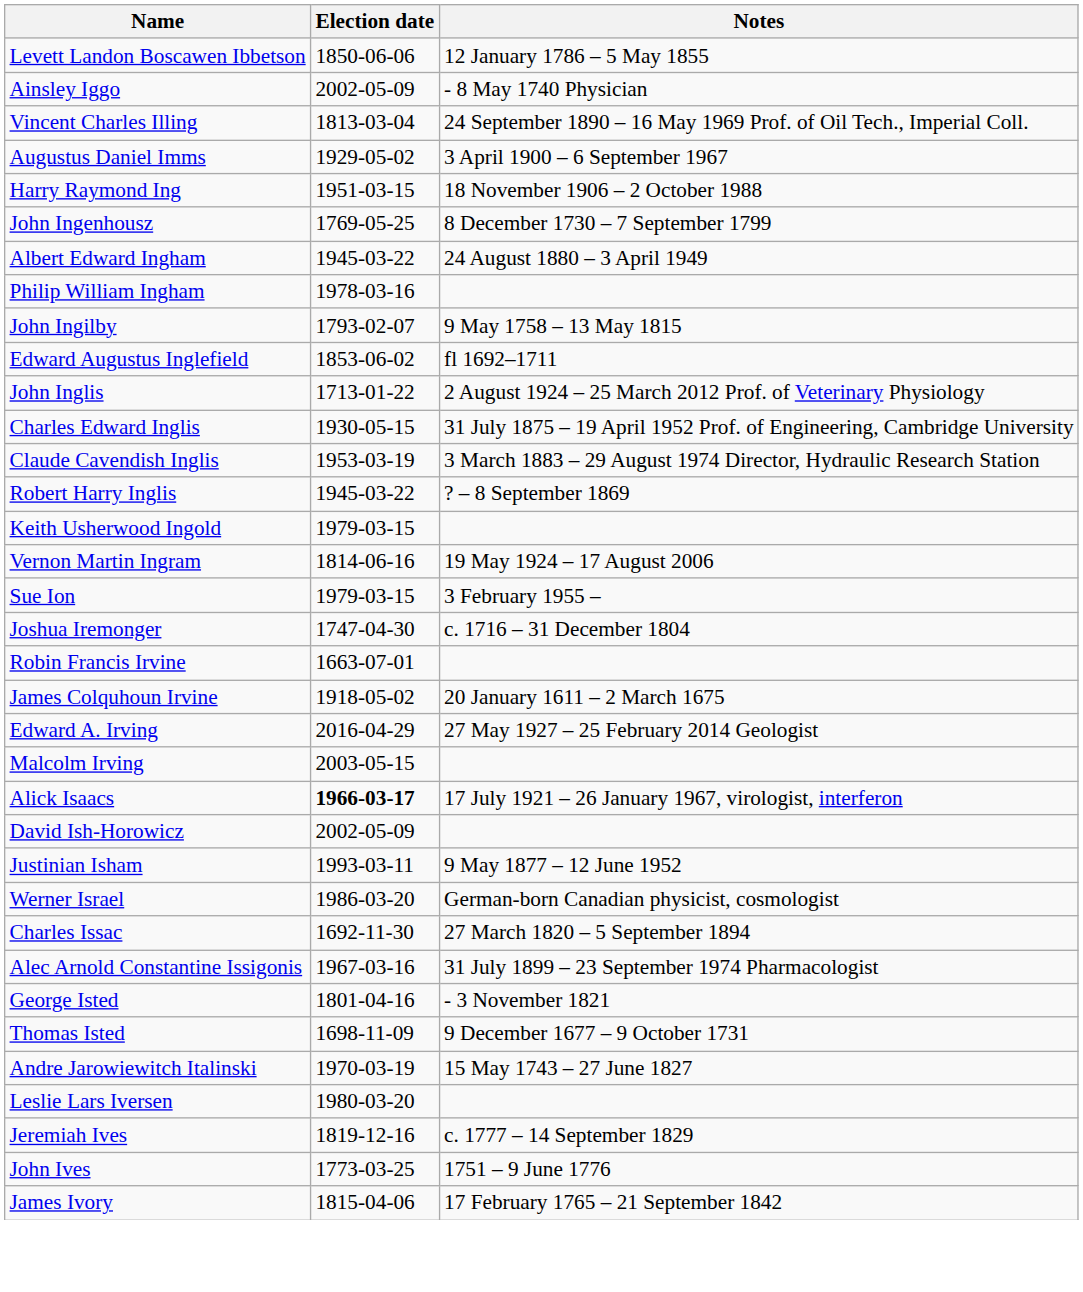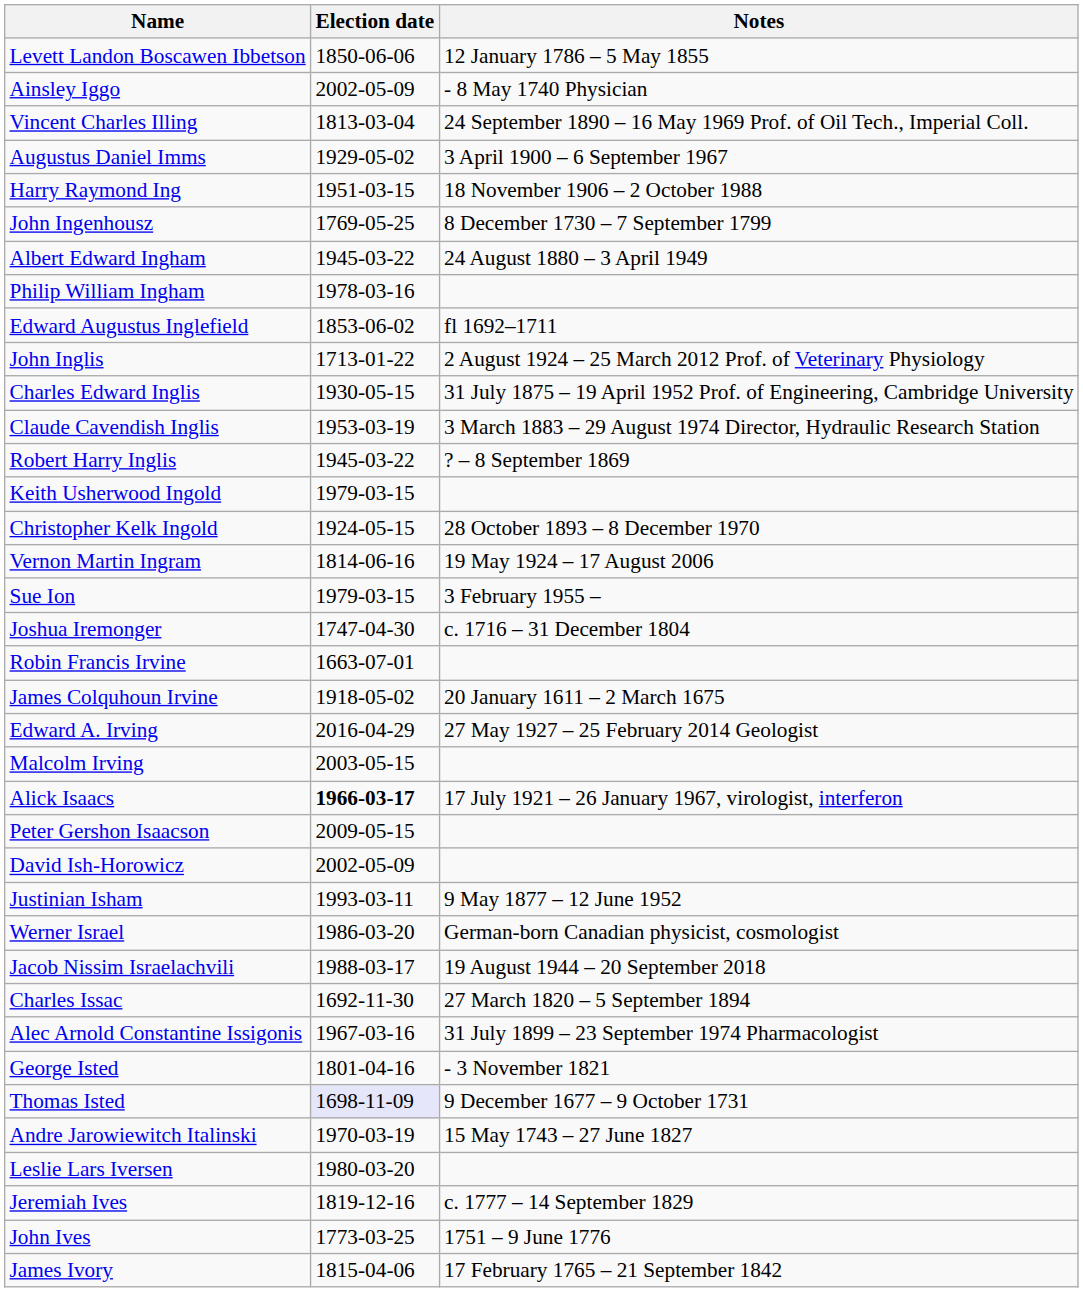- row: John Ingilby | 1793-02-07 | 9 May 1758 – 13 May 1815
+ row: Christopher Kelk Ingold | 1924-05-15 | 28 October 1893 – 8 December 1970
+ row: Peter Gershon Isaacson | 2009-05-15
+ row: Jacob Nissim Israelachvili | 1988-03-17 | 19 August 1944 – 20 September 2018
Thomas Isted | Election date: no background -> lavender background
